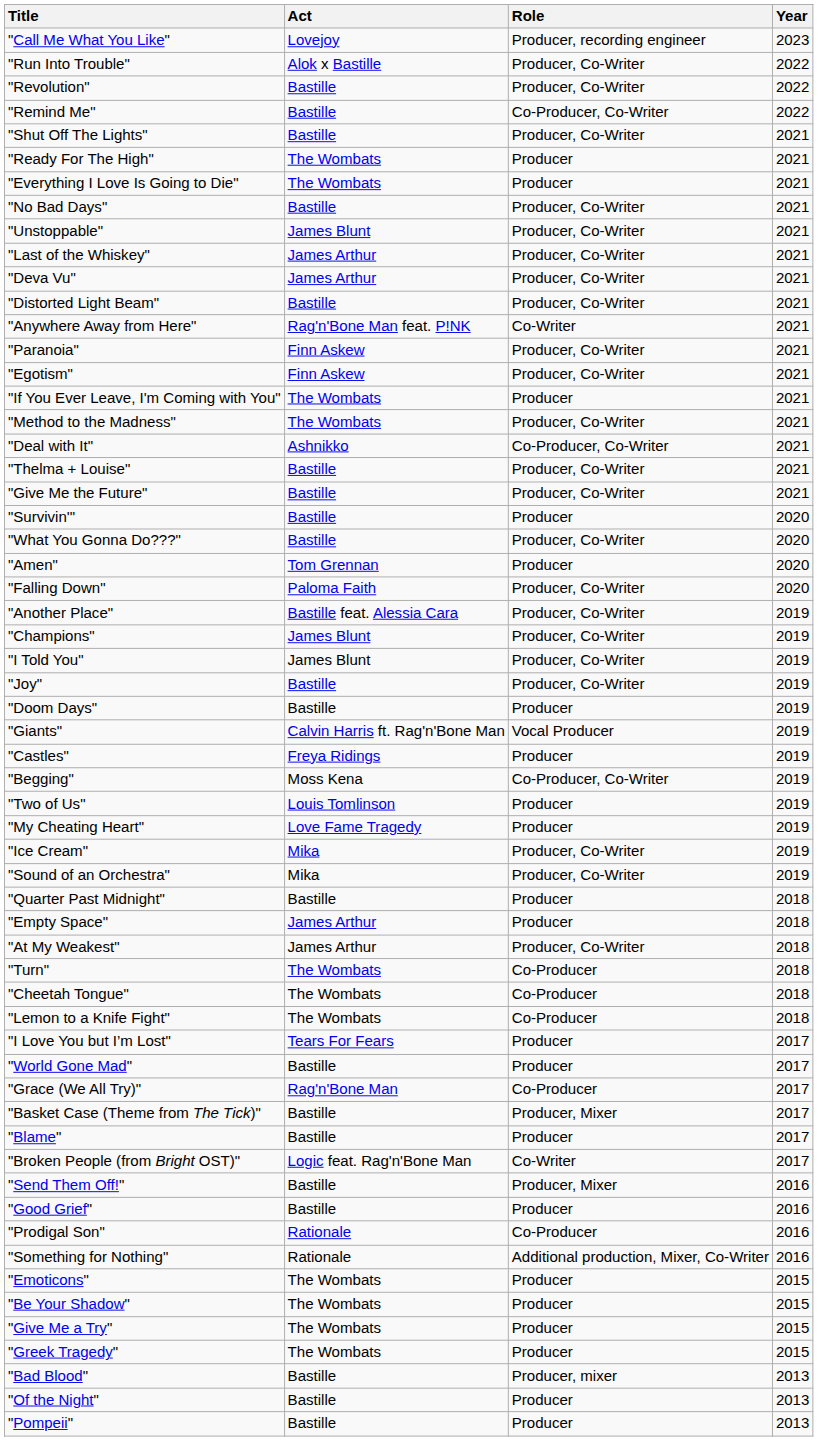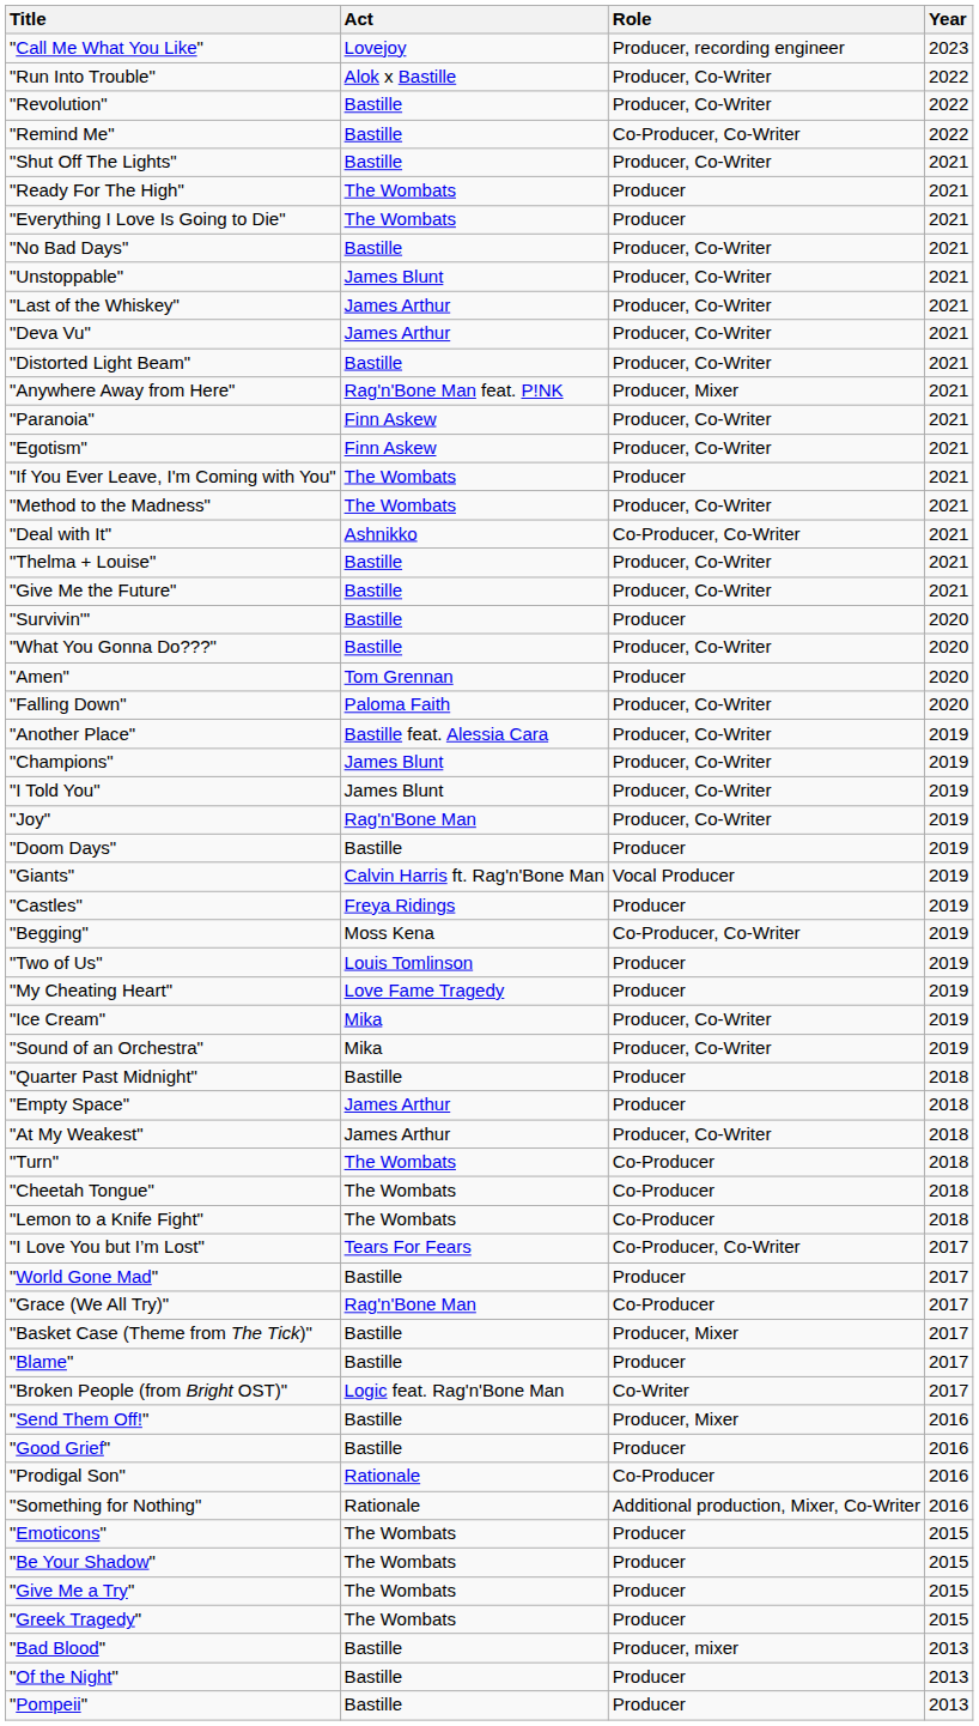"Anywhere Away from Here" | Role: Co-Writer -> Producer, Mixer
"Joy" | Act: Bastille -> Rag'n'Bone Man
"I Love You but I’m Lost" | Role: Producer -> Co-Producer, Co-Writer
